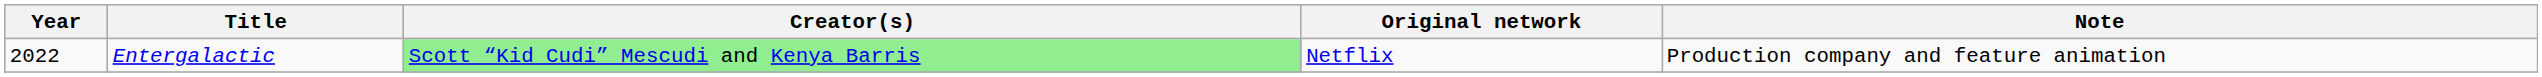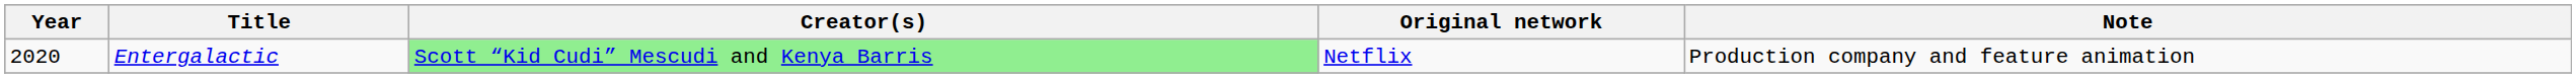Entergalactic | Year: 2022 -> 2020
